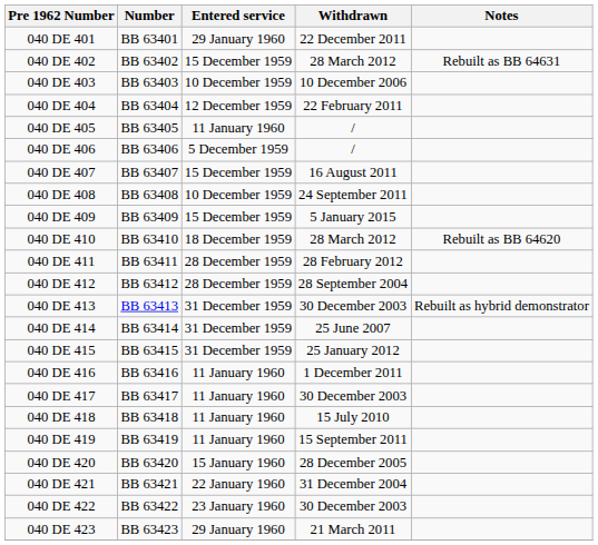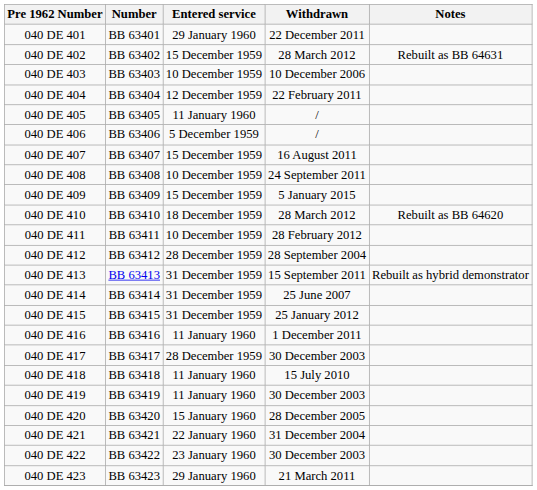040 DE 411 | Entered service: 28 December 1959 -> 10 December 1959
040 DE 413 | Withdrawn: 30 December 2003 -> 15 September 2011
040 DE 417 | Entered service: 11 January 1960 -> 28 December 1959
040 DE 419 | Withdrawn: 15 September 2011 -> 30 December 2003
